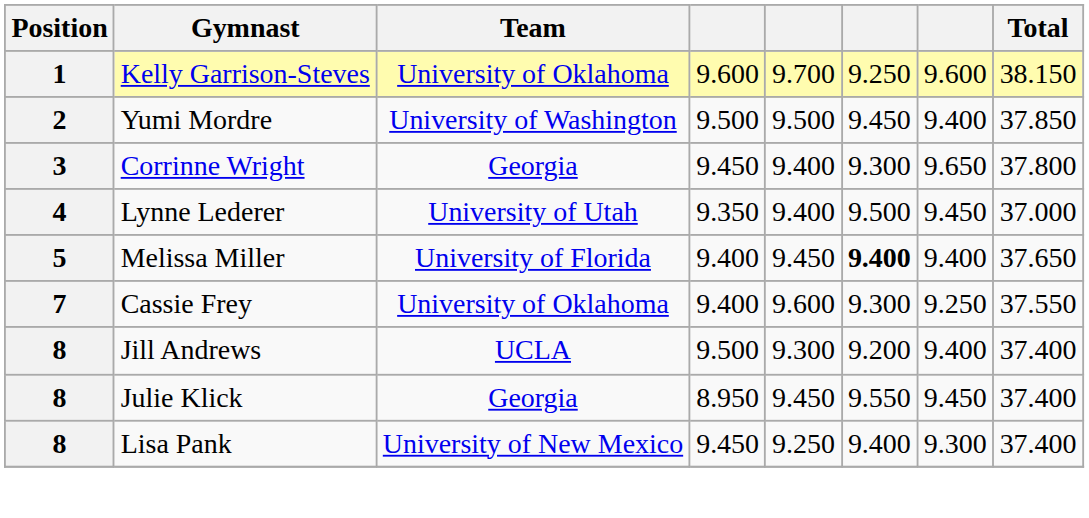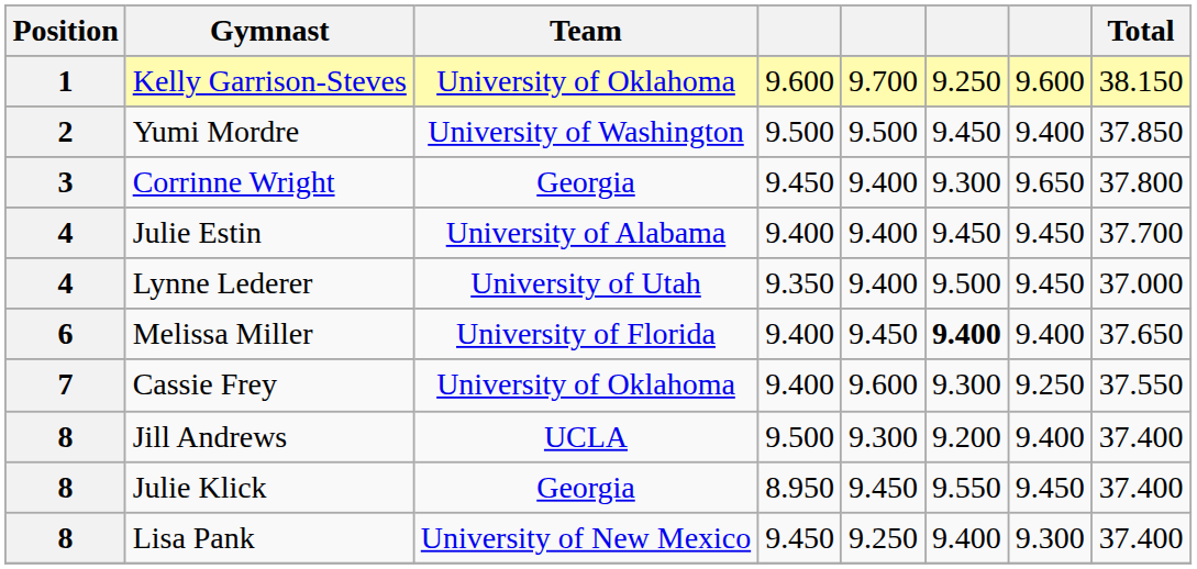+ row: 4 | Julie Estin | University of Alabama | 9.400 | 9.400 | 9.450 | 9.450 | 37.700
Melissa Miller | Position: 5 -> 6
